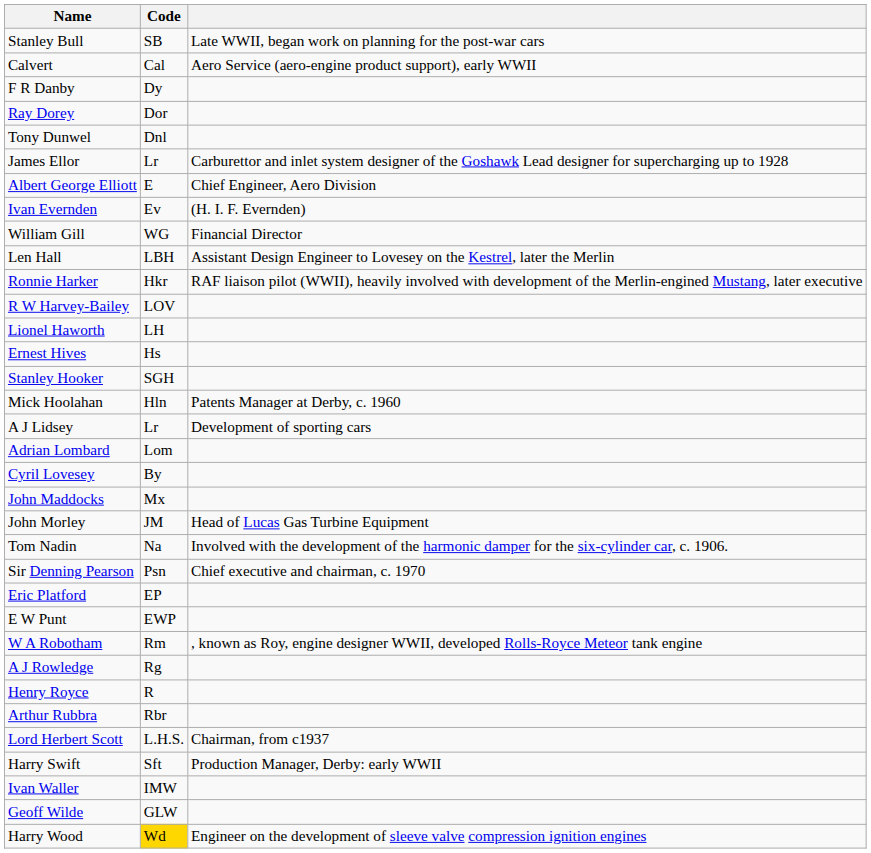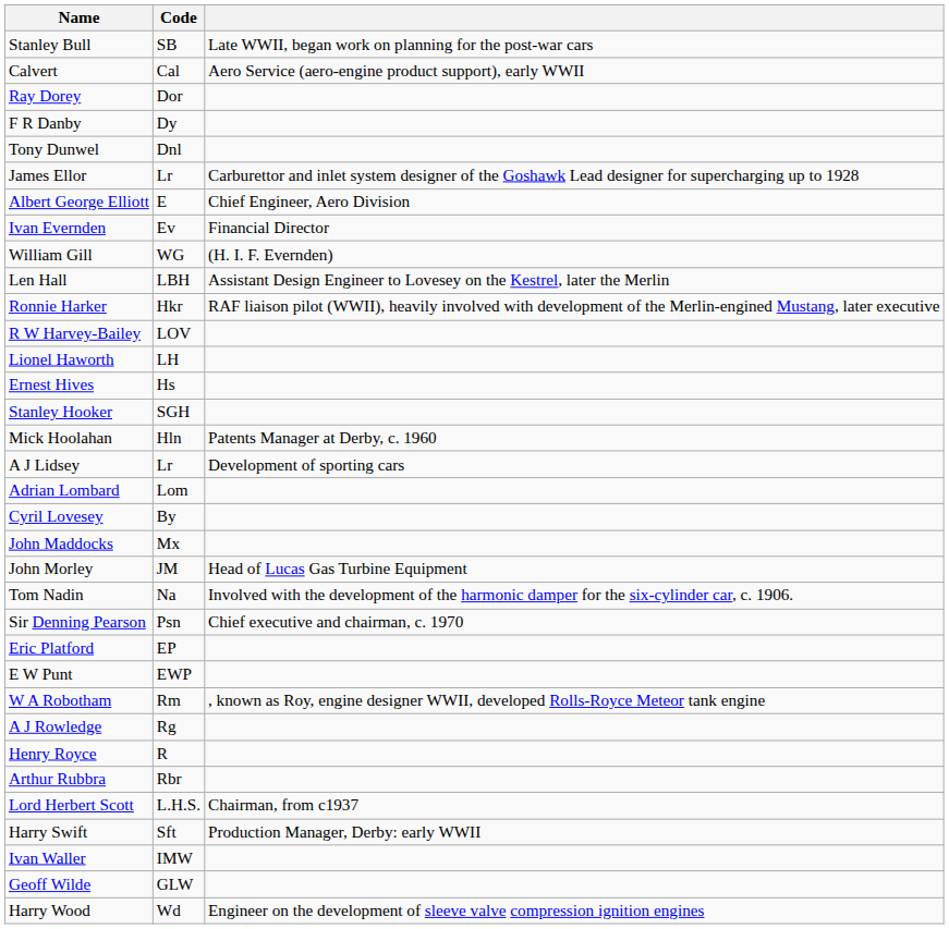rows swapped: F R Danby <-> Ray Dorey
Ivan Evernden | column 3: (H. I. F. Evernden) -> Financial Director
William Gill | column 3: Financial Director -> (H. I. F. Evernden)
Harry Wood | Code: gold background -> no background
